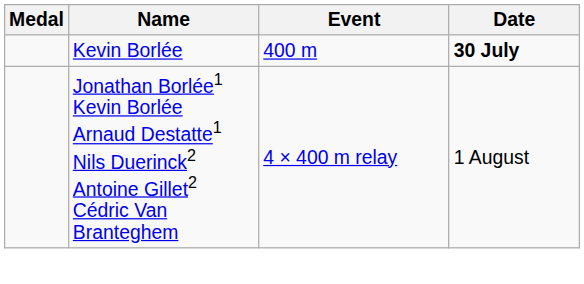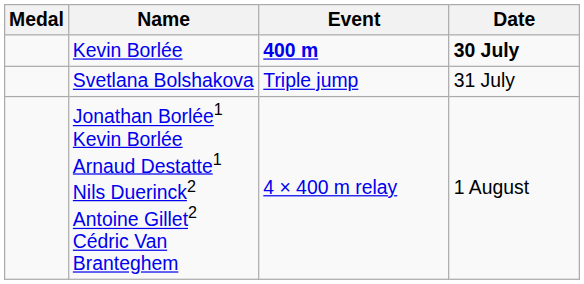Kevin Borlée | Event: normal -> bold
+ row: Svetlana Bolshakova | Triple jump | 31 July
